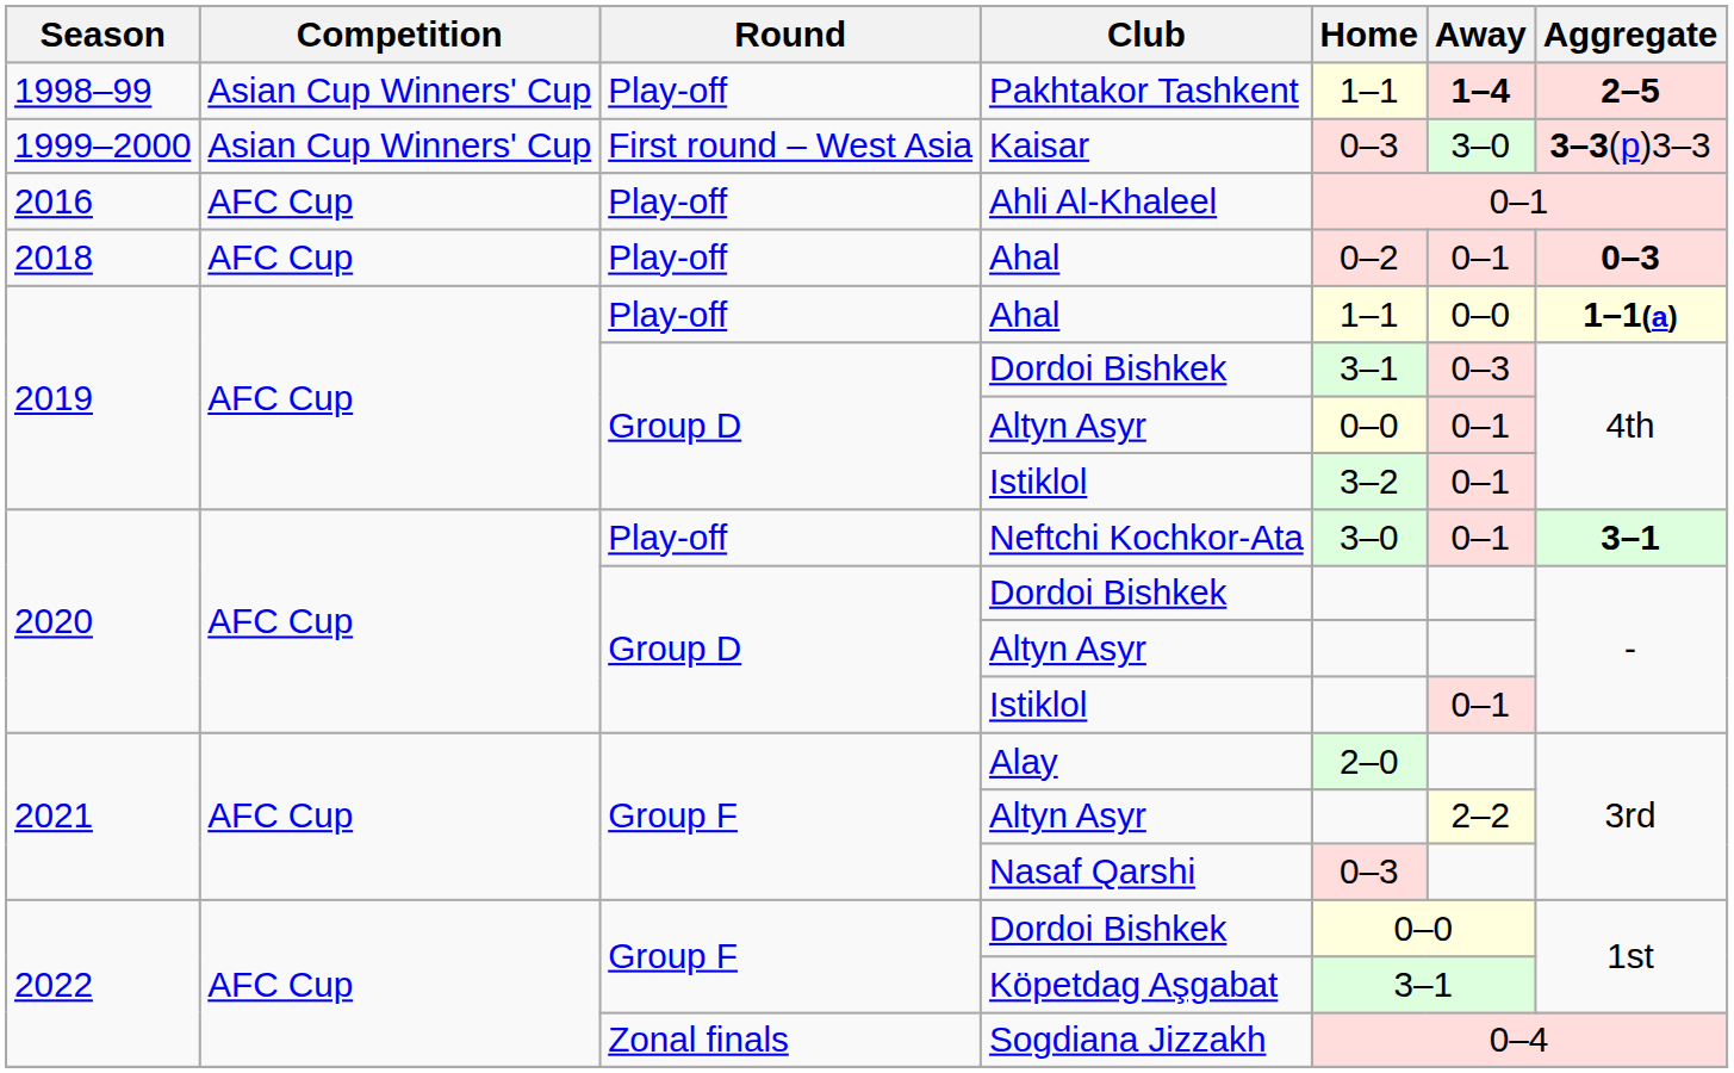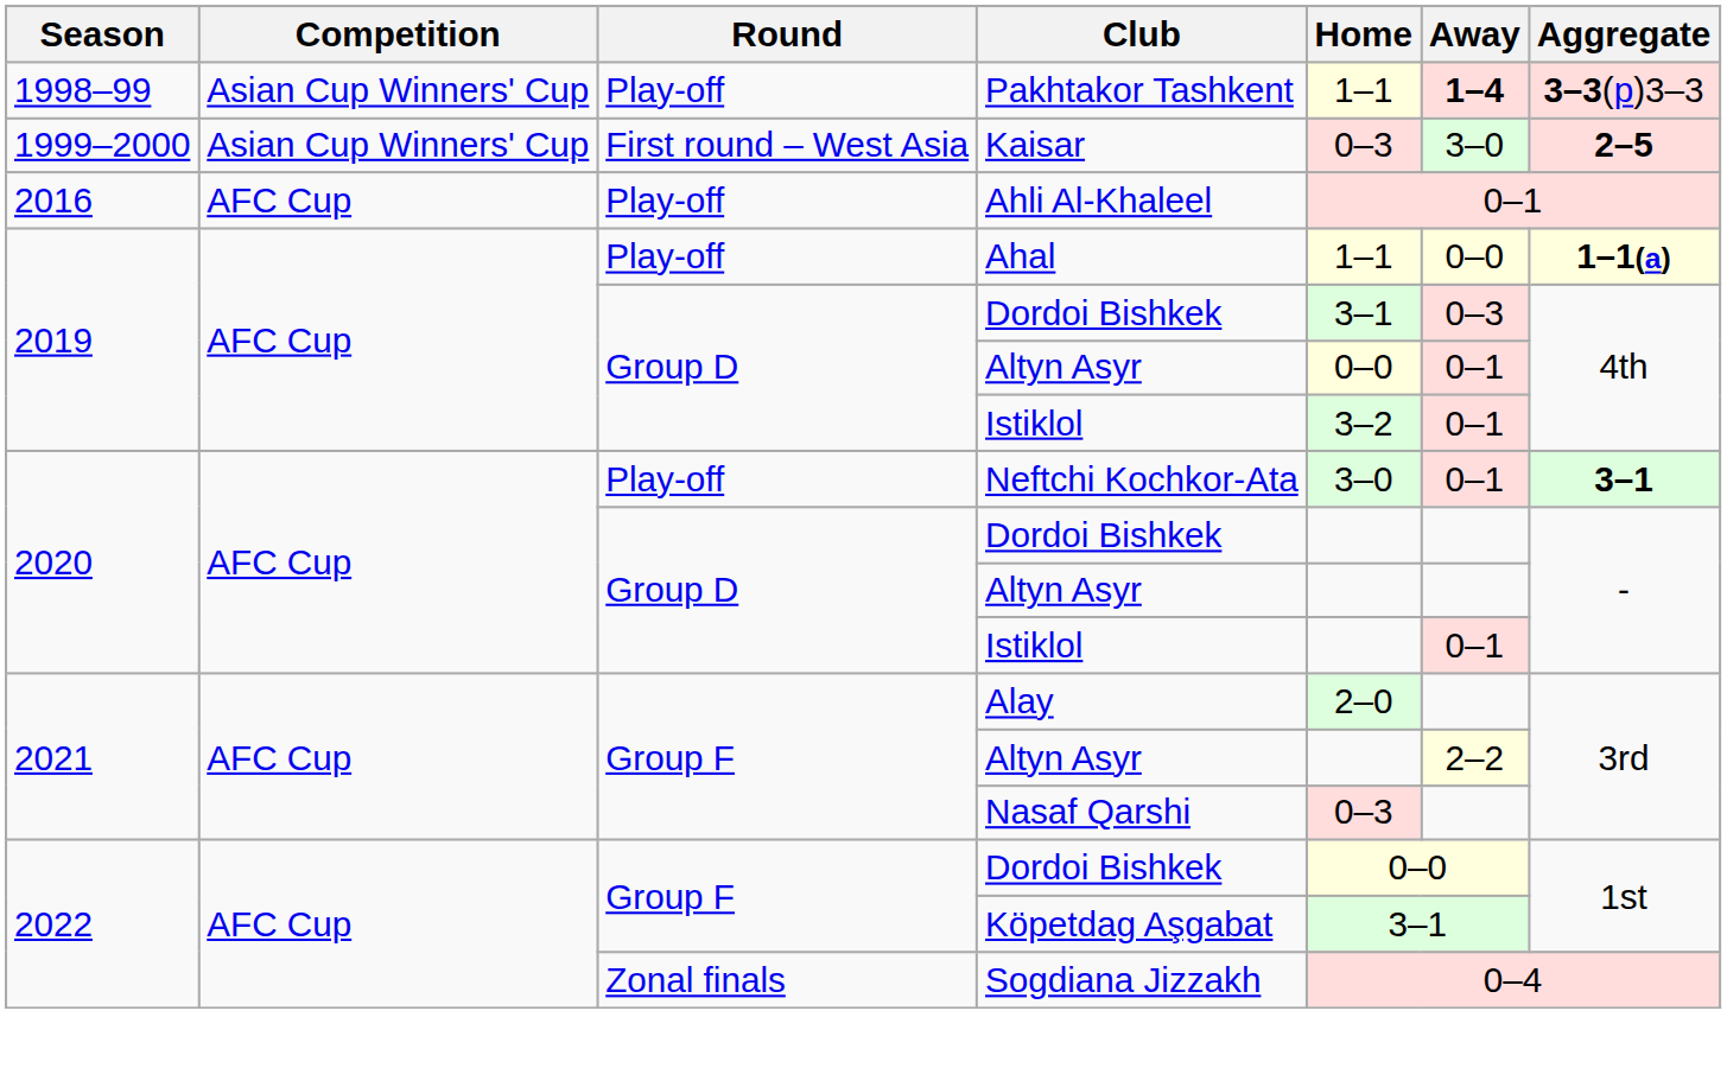Pakhtakor Tashkent | Aggregate: 2–5 -> 3–3(p)3–3
Kaisar | Aggregate: 3–3(p)3–3 -> 2–5
- row: 2018 | AFC Cup | Play-off | Ahal | 0–2 | 0–1 | 0–3
